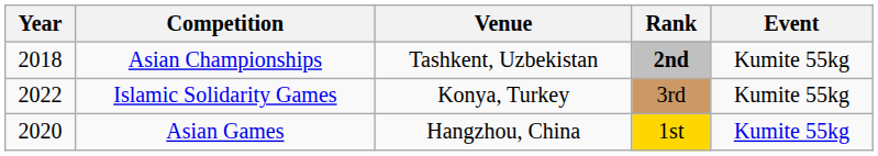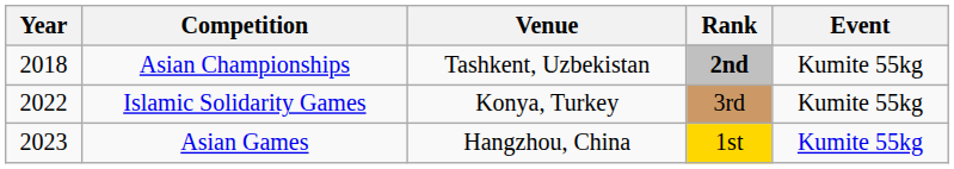Asian Games | Year: 2020 -> 2023
